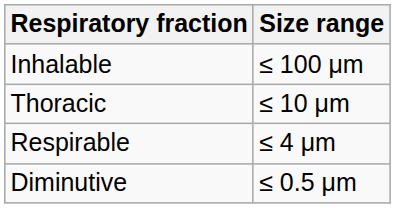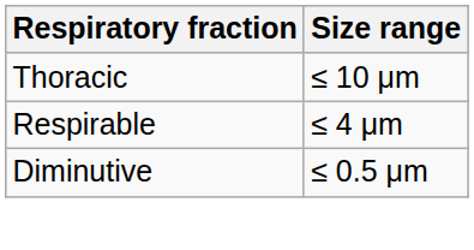- row: Inhalable | ≤ 100 μm
